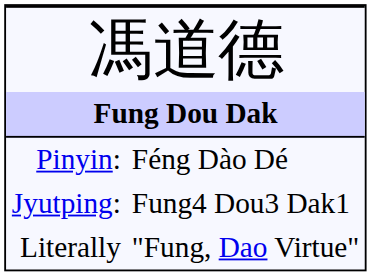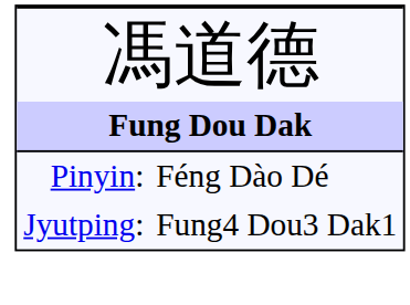- row: Literally | "Fung, Dao Virtue"
